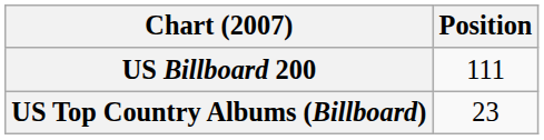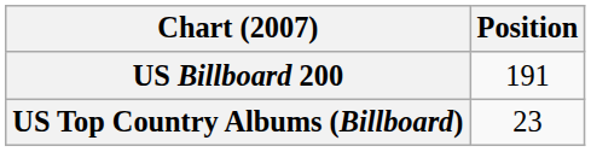US Billboard 200 | Position: 111 -> 191
